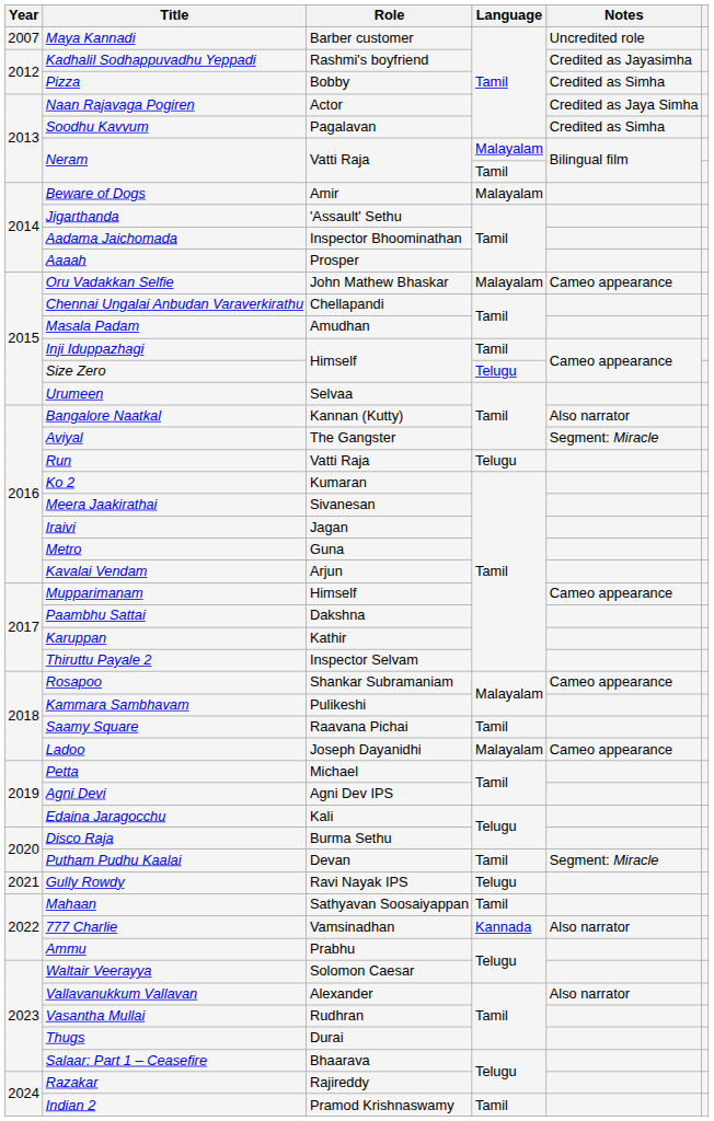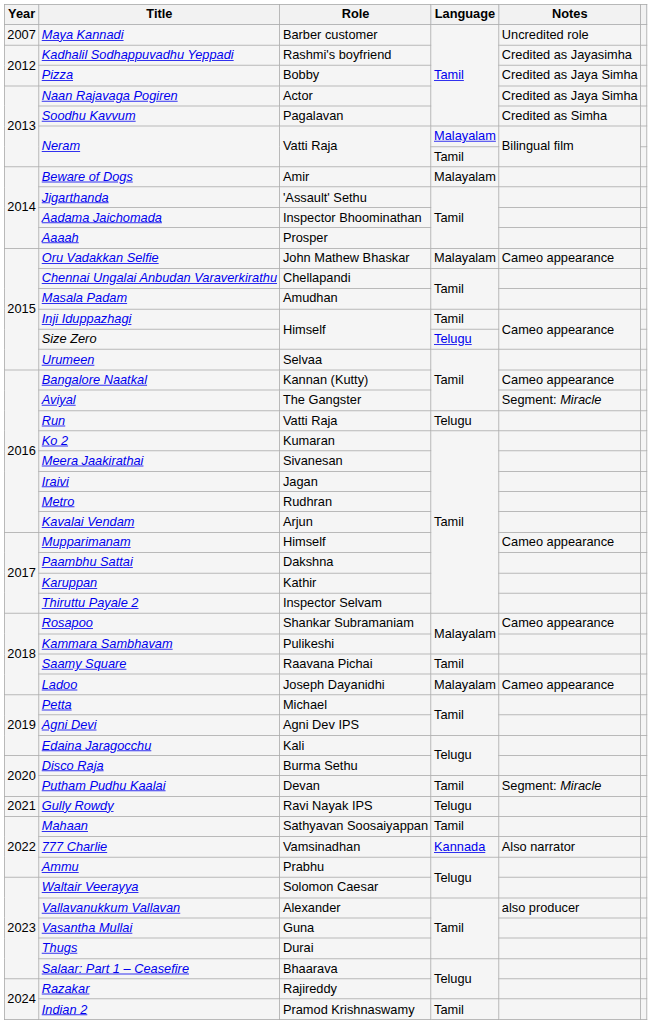Pizza | Notes: Credited as Simha -> Credited as Jaya Simha
Bangalore Naatkal | Notes: Also narrator -> Cameo appearance
Metro | Role: Guna -> Rudhran
Vallavanukkum Vallavan | Notes: Also narrator -> also producer
Vasantha Mullai | Role: Rudhran -> Guna
